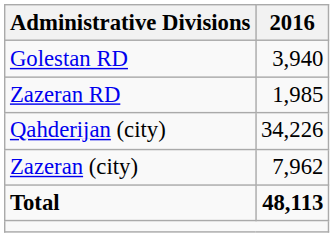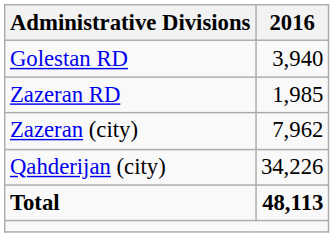rows swapped: Qahderijan (city) <-> Zazeran (city)
